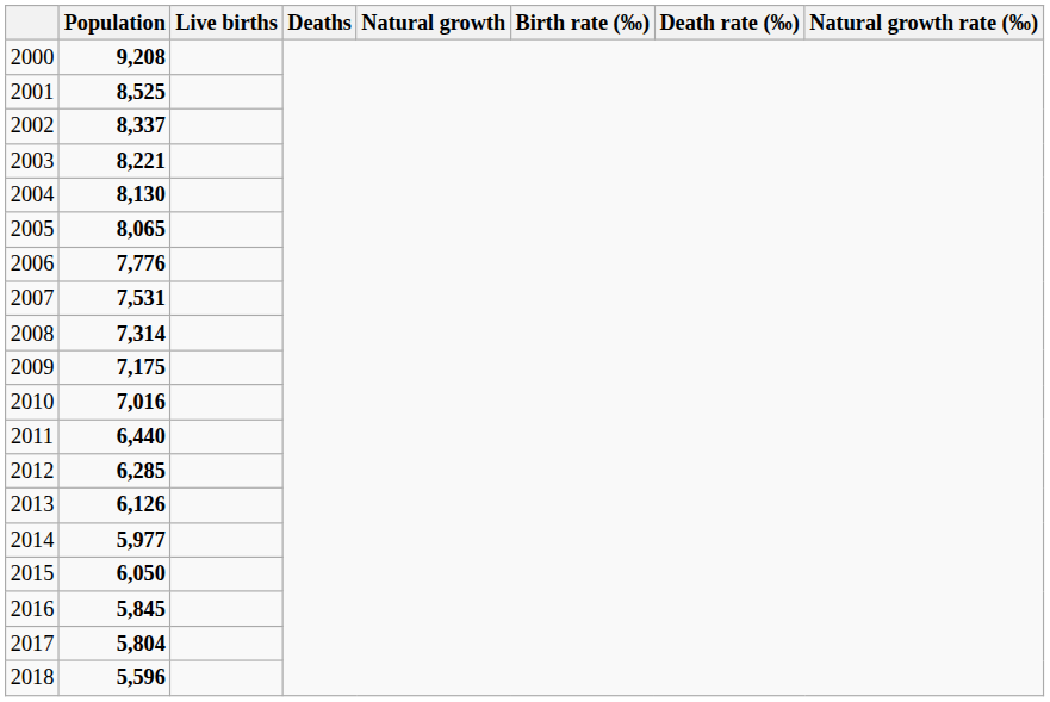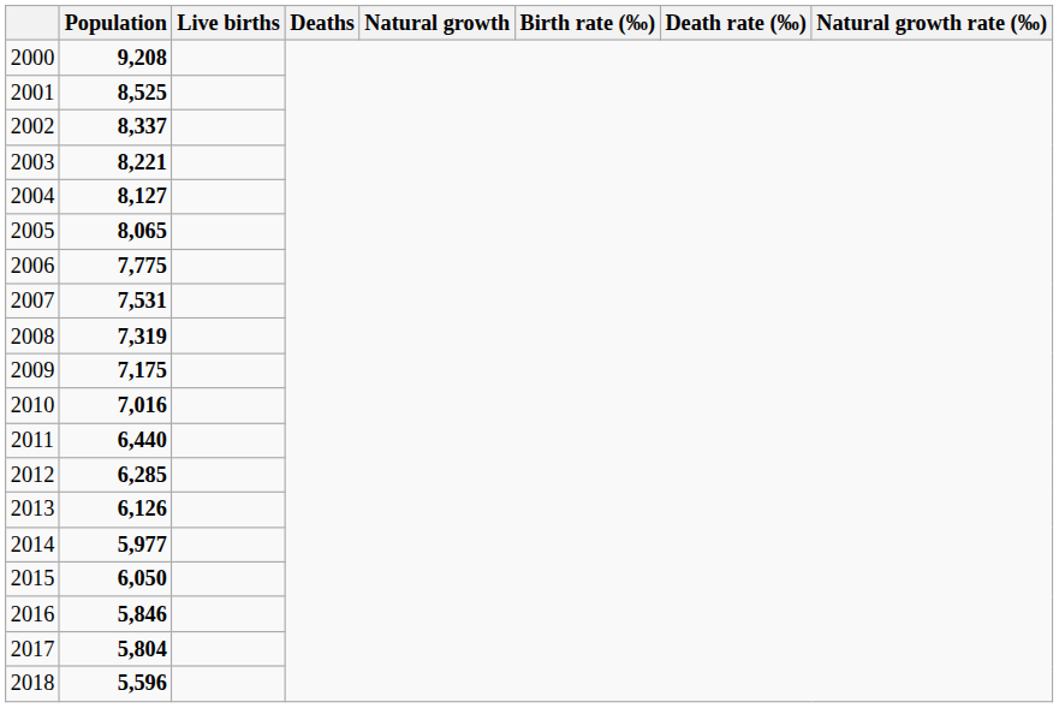2004 | Population: 8,130 -> 8,127
2006 | Population: 7,776 -> 7,775
2008 | Population: 7,314 -> 7,319
2016 | Population: 5,845 -> 5,846
